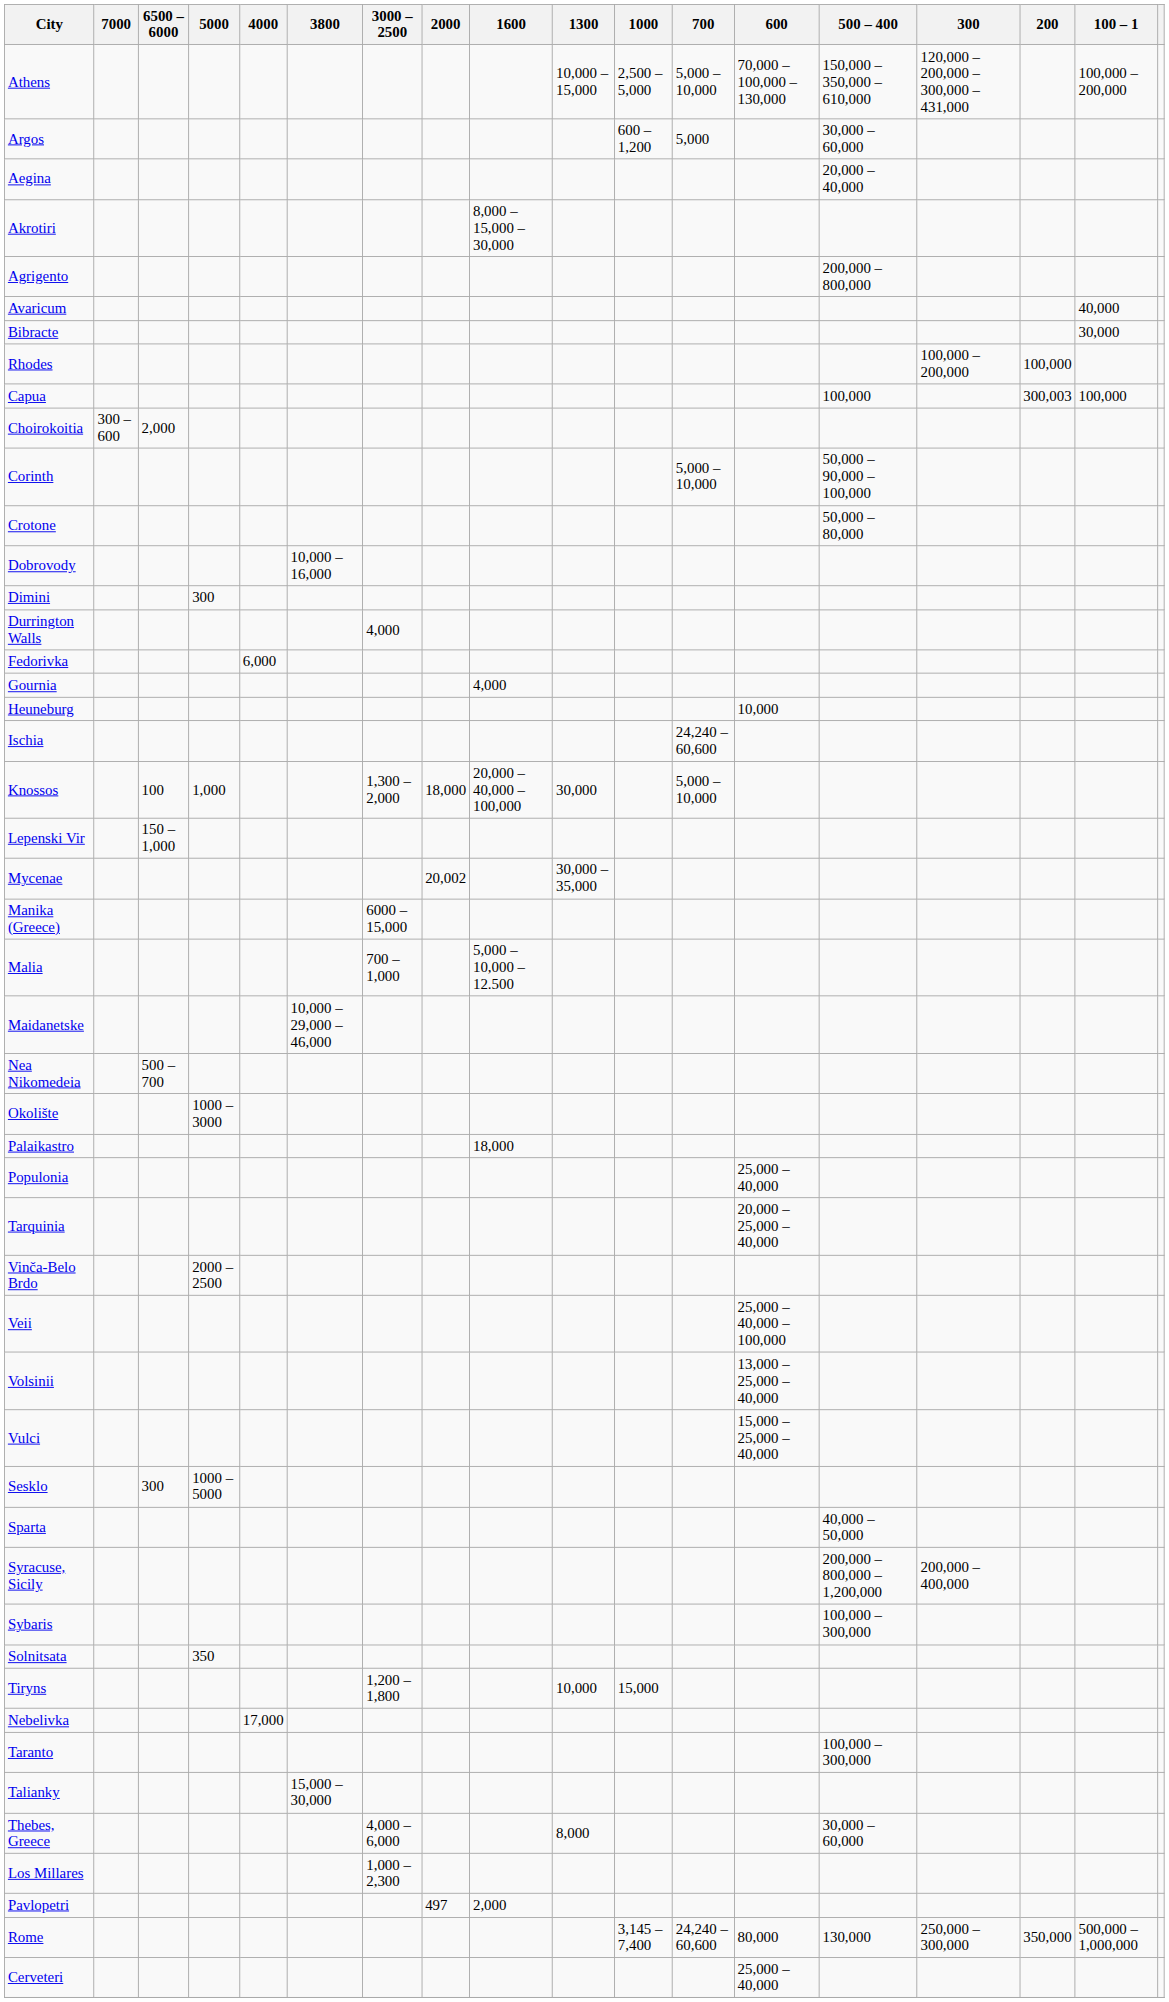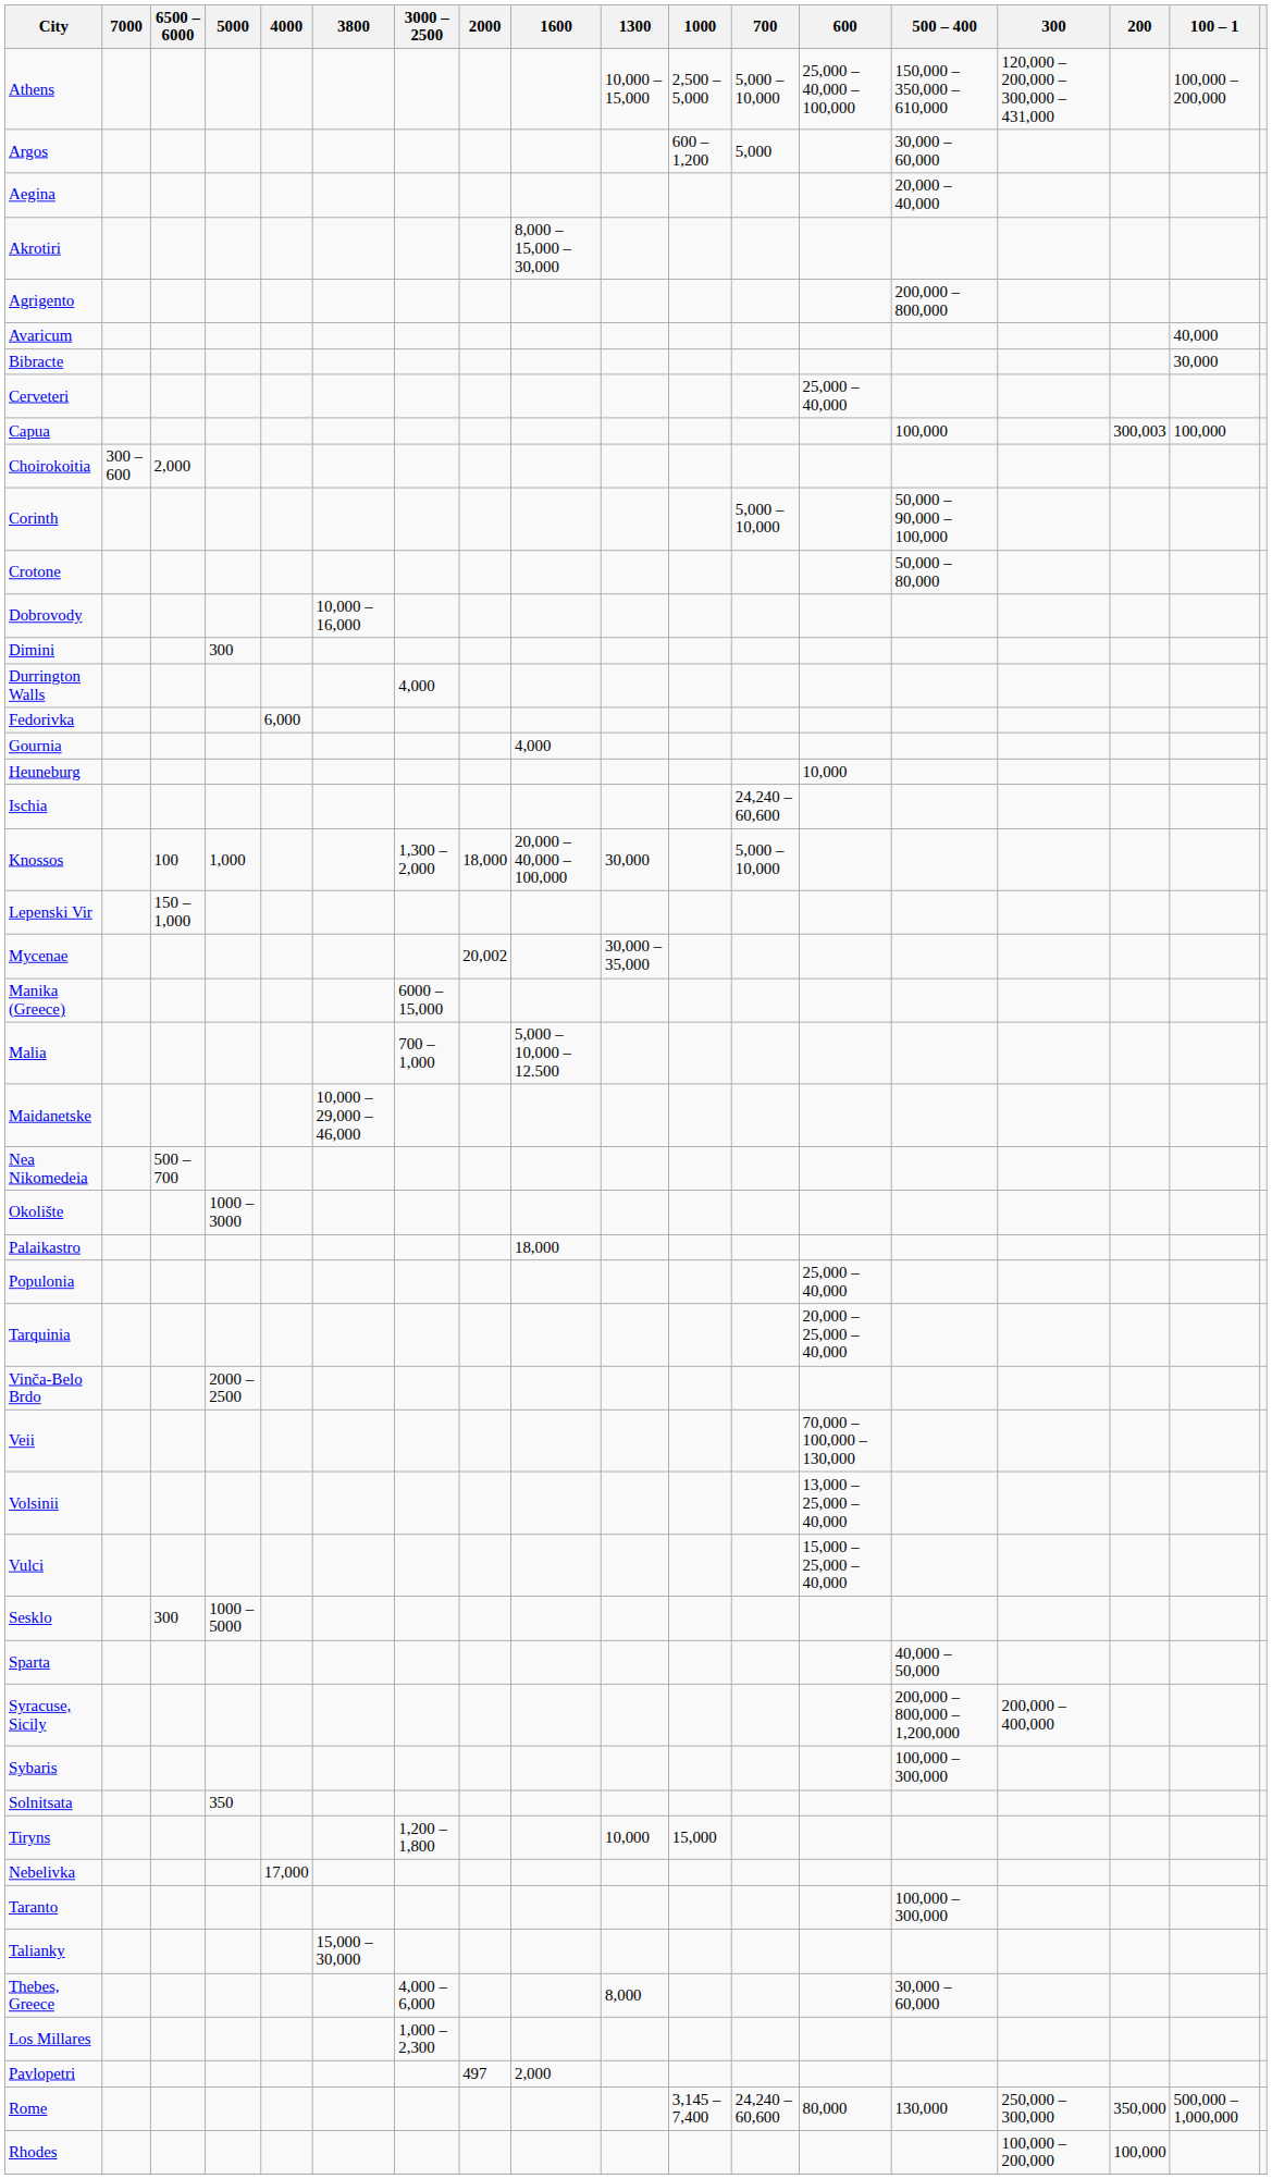Athens | 600: 70,000 – 100,000 – 130,000 -> 25,000 – 40,000 – 100,000
rows swapped: Cerveteri <-> Rhodes
Veii | 600: 25,000 – 40,000 – 100,000 -> 70,000 – 100,000 – 130,000
